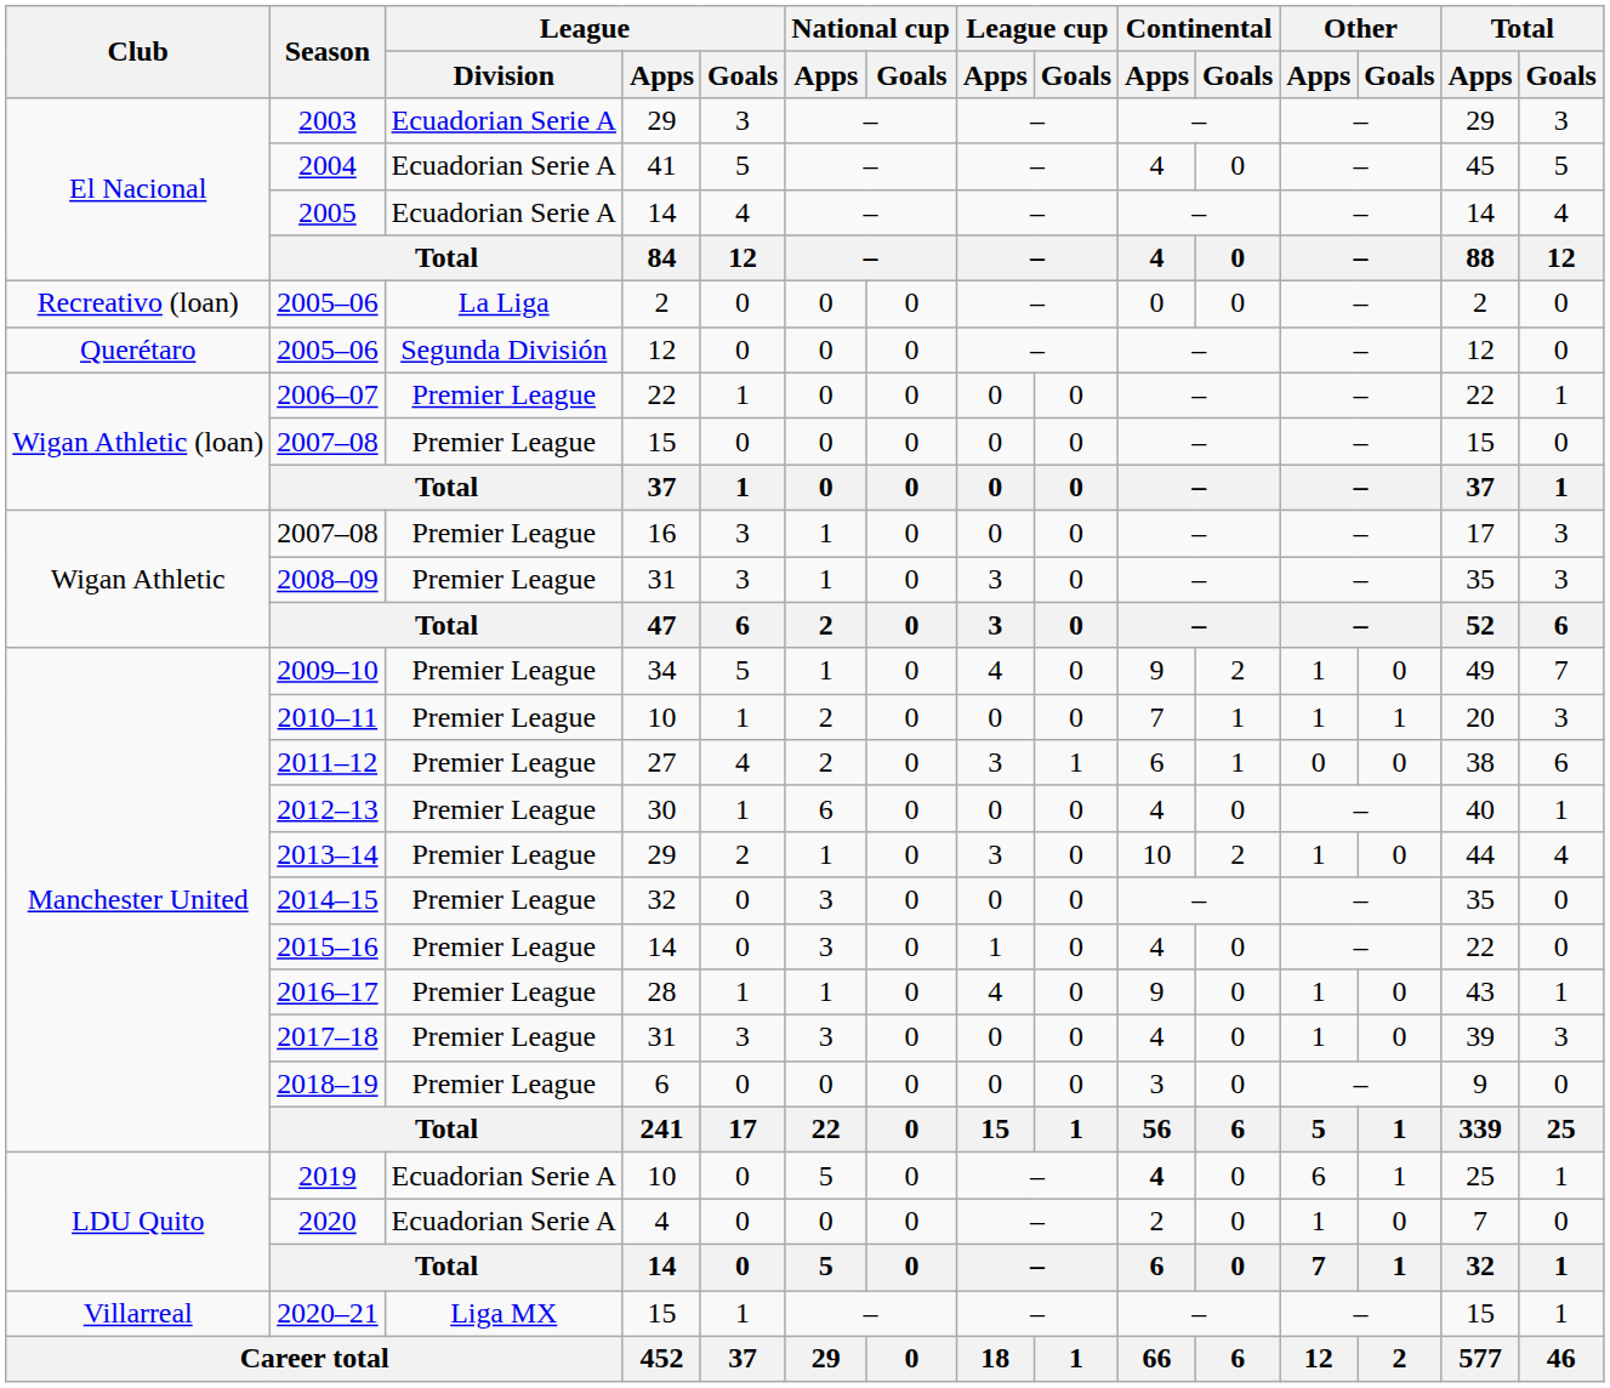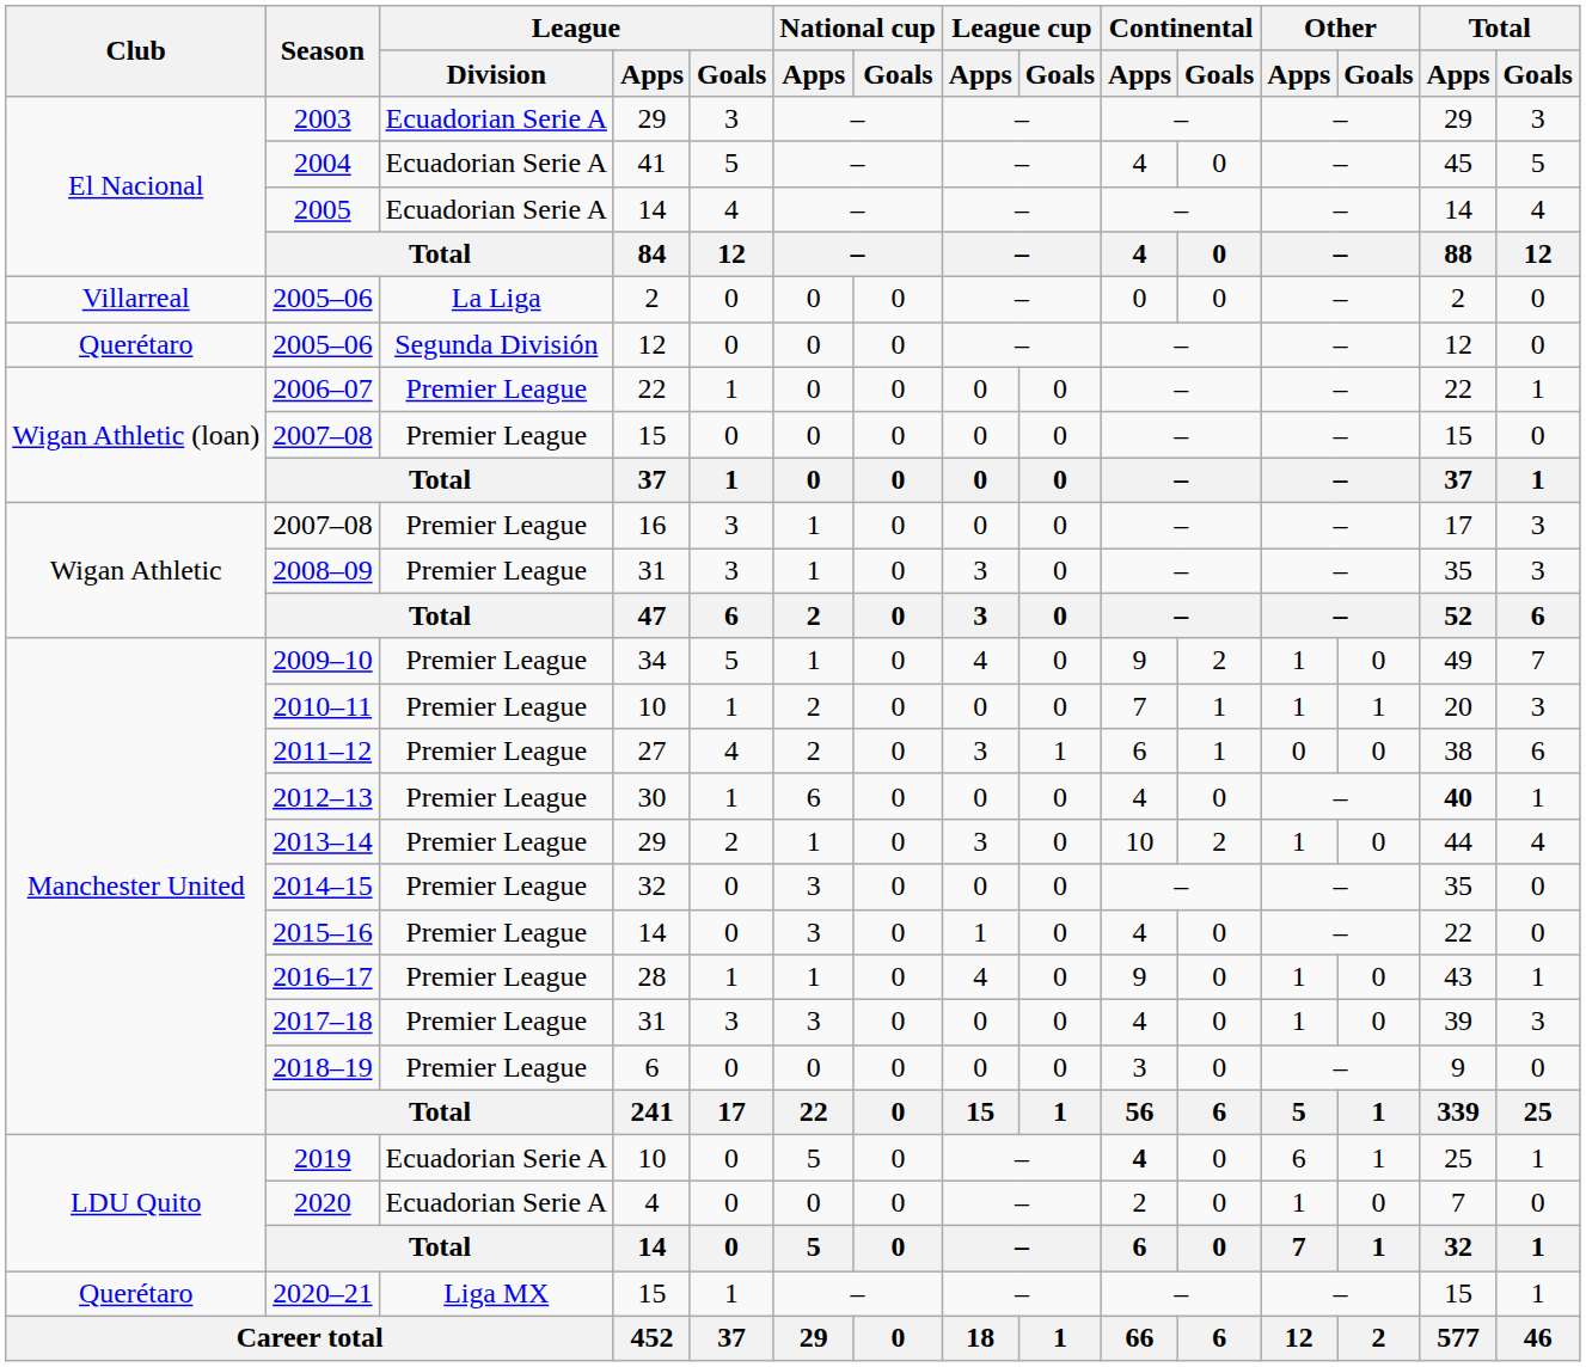2005–06 / 2 | Club: Recreativo (loan) -> Villarreal
2012–13 | Total / Apps: normal -> bold
2020–21 | Club: Villarreal -> Querétaro
